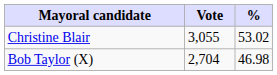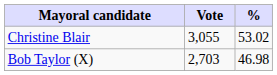Bob Taylor (X) | Vote: 2,704 -> 2,703
